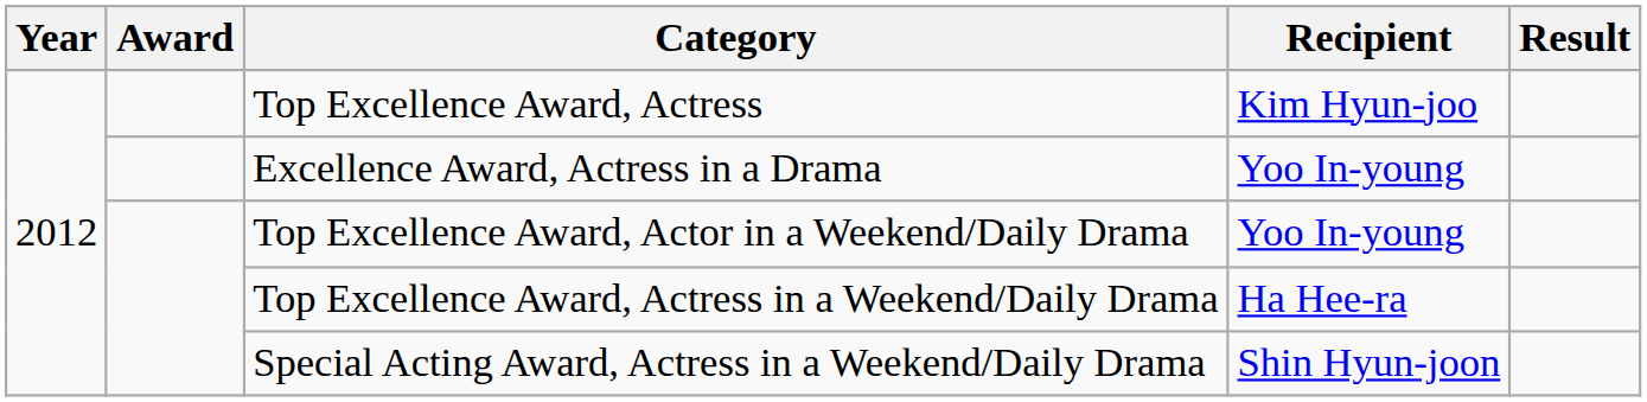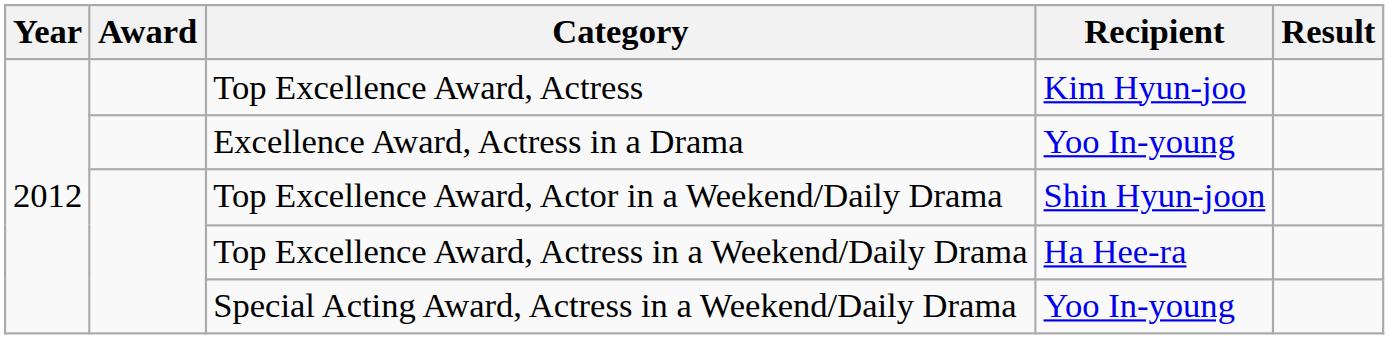Top Excellence Award, Actor in a Weekend/Daily Drama | Recipient: Yoo In-young -> Shin Hyun-joon
Special Acting Award, Actress in a Weekend/Daily Drama | Recipient: Shin Hyun-joon -> Yoo In-young
